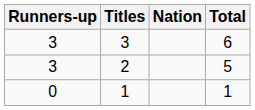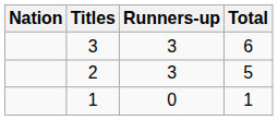columns swapped: Nation <-> Runners-up
